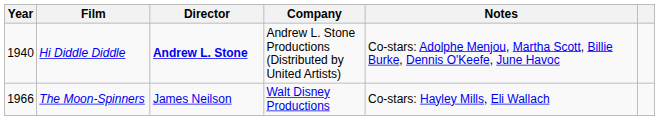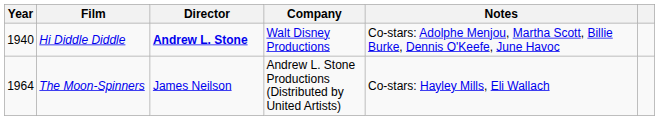Hi Diddle Diddle | Company: Andrew L. Stone Productions (Distributed by United Artists) -> Walt Disney Productions
The Moon-Spinners | Year: 1966 -> 1964
The Moon-Spinners | Company: Walt Disney Productions -> Andrew L. Stone Productions (Distributed by United Artists)
